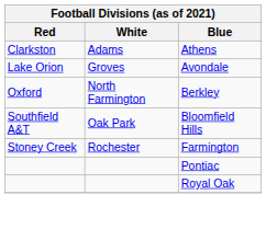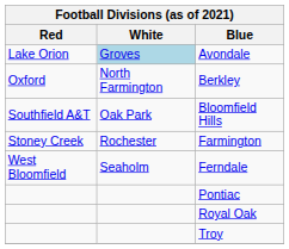- row: Clarkston | Adams | Athens
Avondale | White: no background -> lightblue background
+ row: West Bloomfield | Seaholm | Ferndale
+ row: Troy
